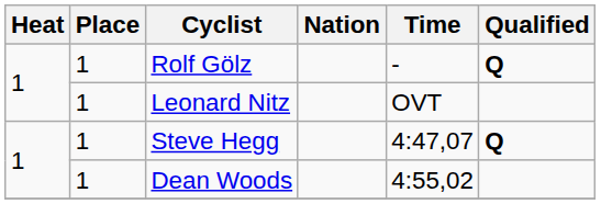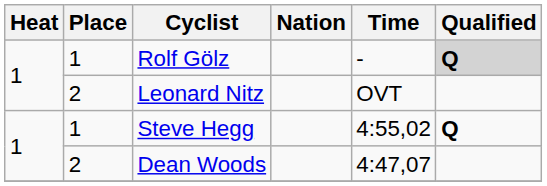Rolf Gölz | Qualified: no background -> lightgrey background
Leonard Nitz | Place: 1 -> 2
Steve Hegg | Time: 4:47,07 -> 4:55,02
Dean Woods | Place: 1 -> 2
Dean Woods | Time: 4:55,02 -> 4:47,07
